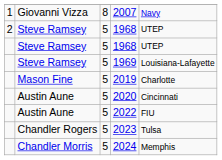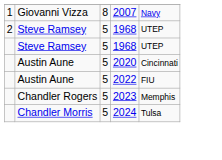- row: Steve Ramsey | 5 | 1969 | Louisiana-Lafayette
- row: Mason Fine | 5 | 2019 | Charlotte
2023 | column 5: Tulsa -> Memphis
2024 | column 5: Memphis -> Tulsa
